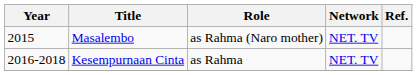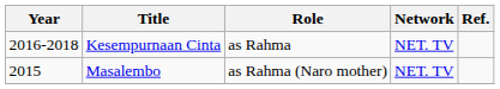rows swapped: Masalembo <-> Kesempurnaan Cinta
